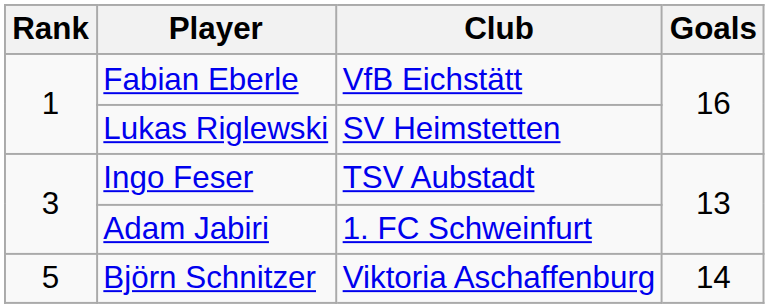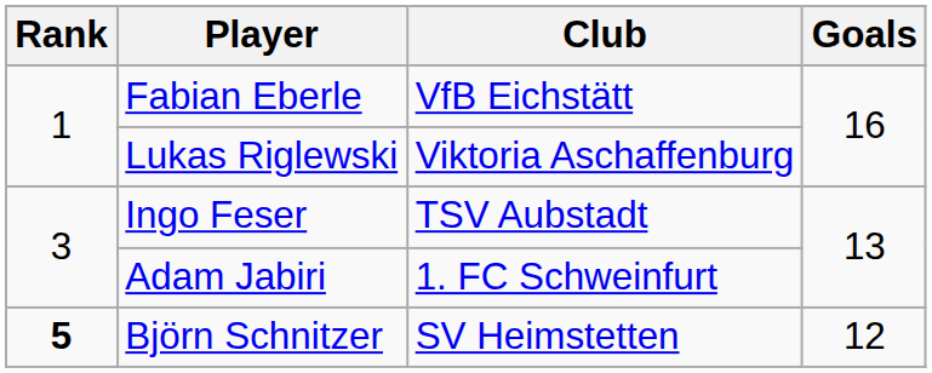Lukas Riglewski | Club: SV Heimstetten -> Viktoria Aschaffenburg
Björn Schnitzer | Rank: normal -> bold
Björn Schnitzer | Club: Viktoria Aschaffenburg -> SV Heimstetten
Björn Schnitzer | Goals: 14 -> 12
